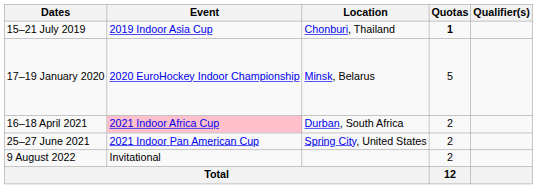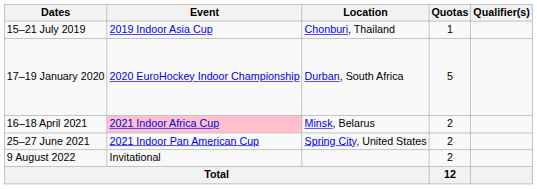15–21 July 2019 | Quotas: bold -> normal
17–19 January 2020 | Location: Minsk, Belarus -> Durban, South Africa
16–18 April 2021 | Location: Durban, South Africa -> Minsk, Belarus
